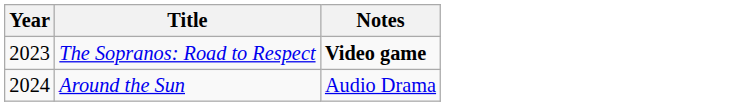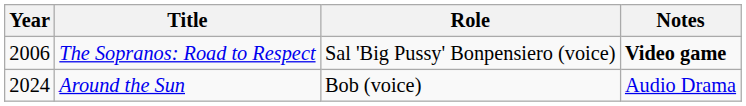+ column: Role | Sal 'Big Pussy' Bonpensiero (voice) | Bob (voice)
The Sopranos: Road to Respect | Year: 2023 -> 2006
